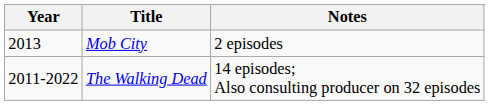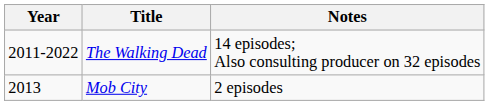rows swapped: The Walking Dead <-> Mob City
